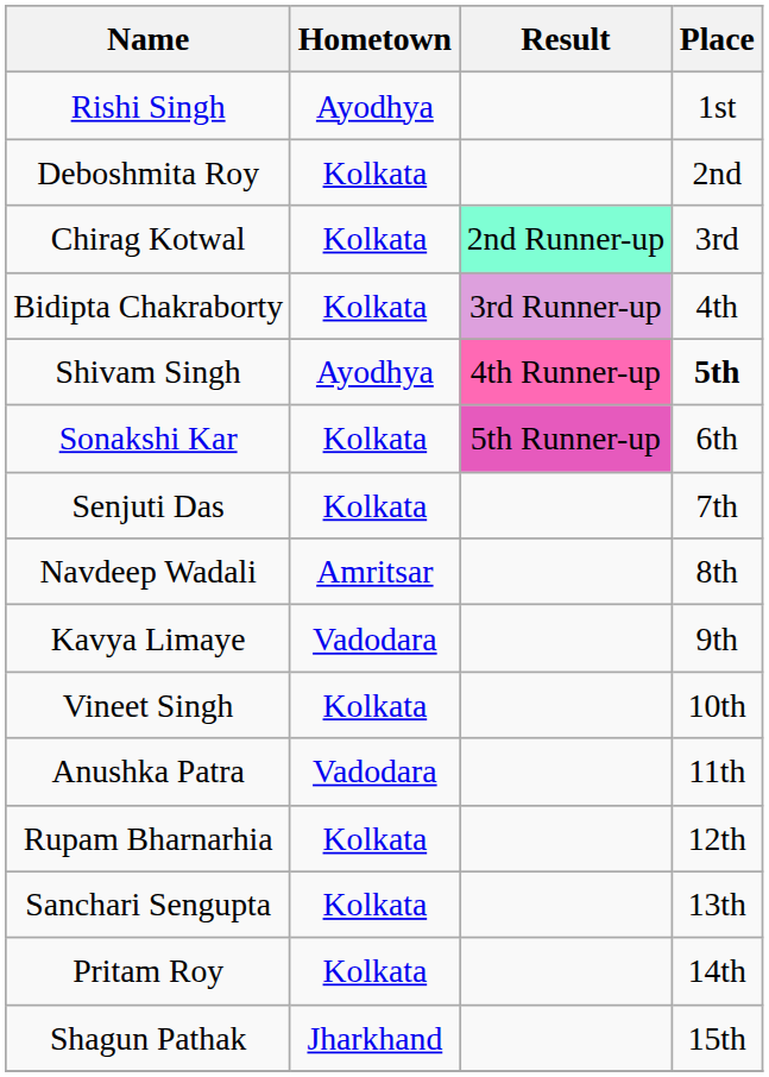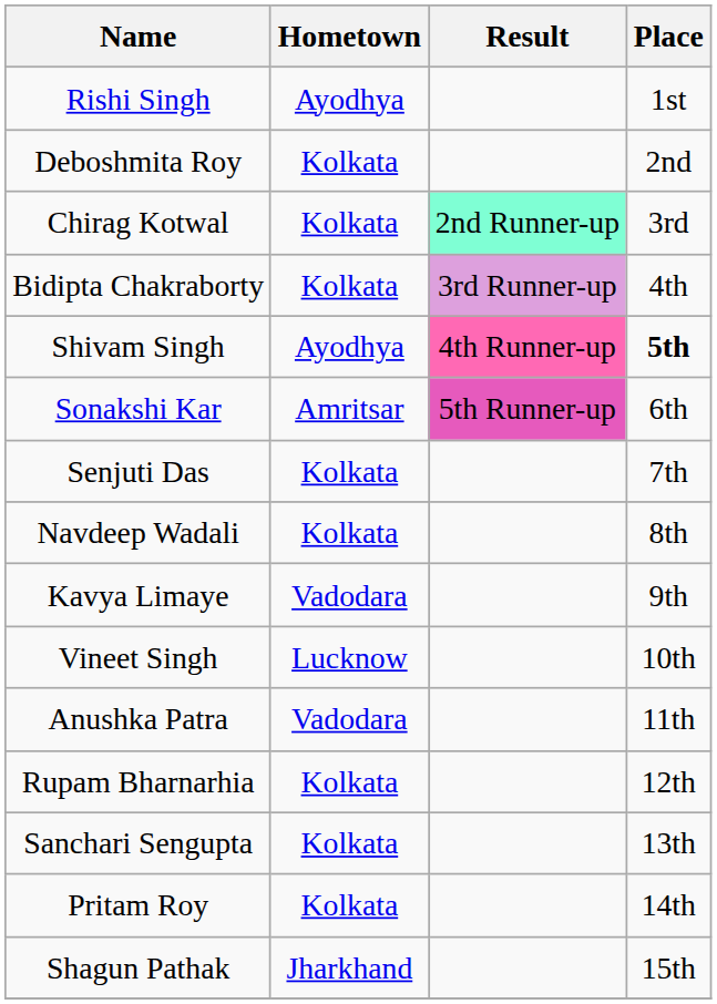Sonakshi Kar | Hometown: Kolkata -> Amritsar
Navdeep Wadali | Hometown: Amritsar -> Kolkata
Vineet Singh | Hometown: Kolkata -> Lucknow
